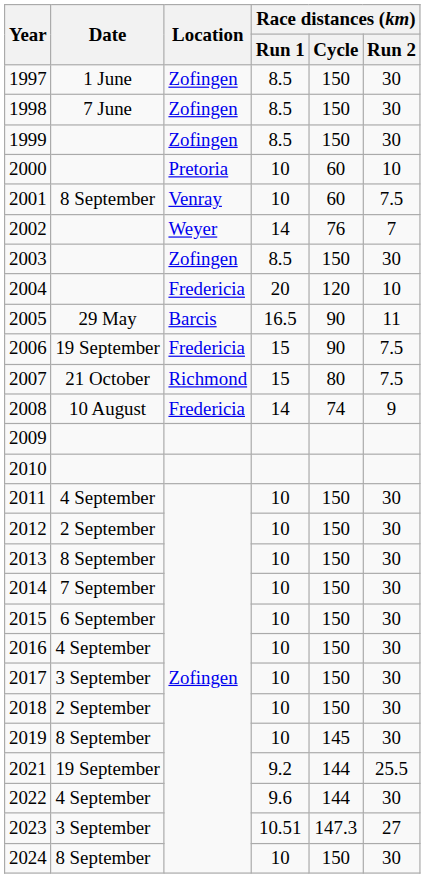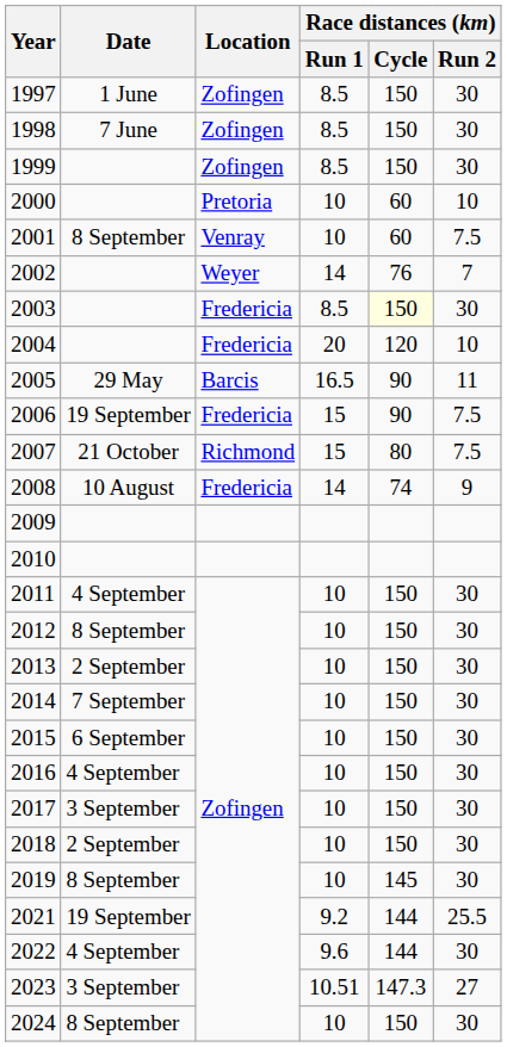2003 | Location: Zofingen -> Fredericia
2003 | Race distances (km) / Cycle: no background -> lightyellow background
2012 | Date: 2 September -> 8 September
2013 | Date: 8 September -> 2 September
